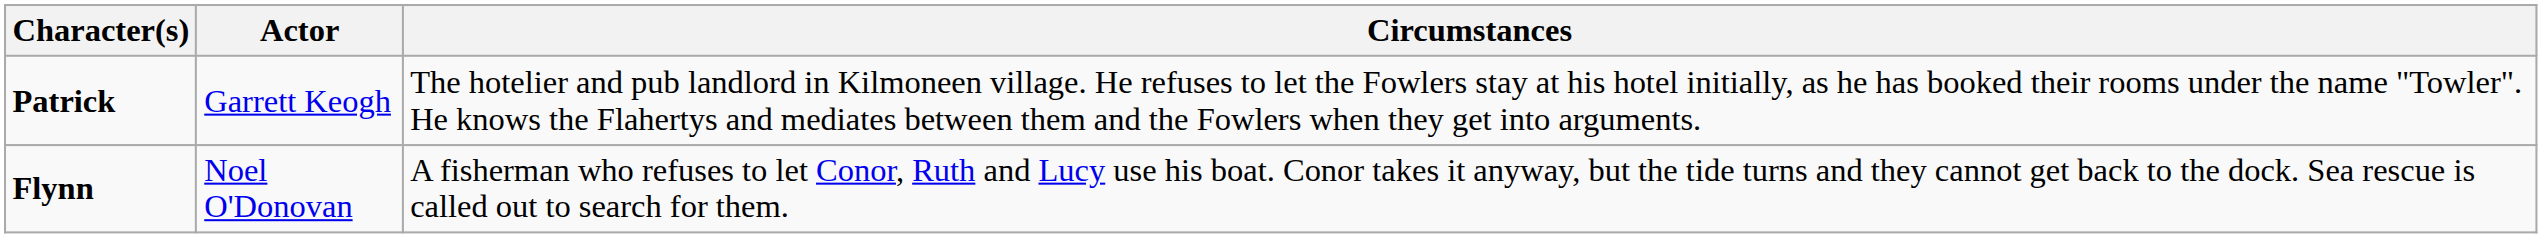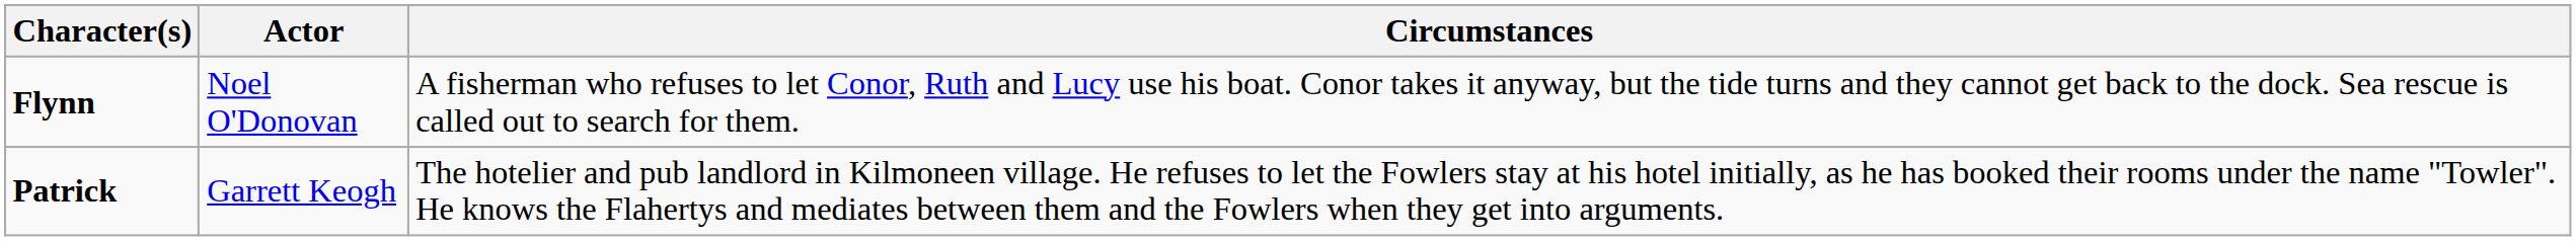rows swapped: Patrick <-> Flynn
